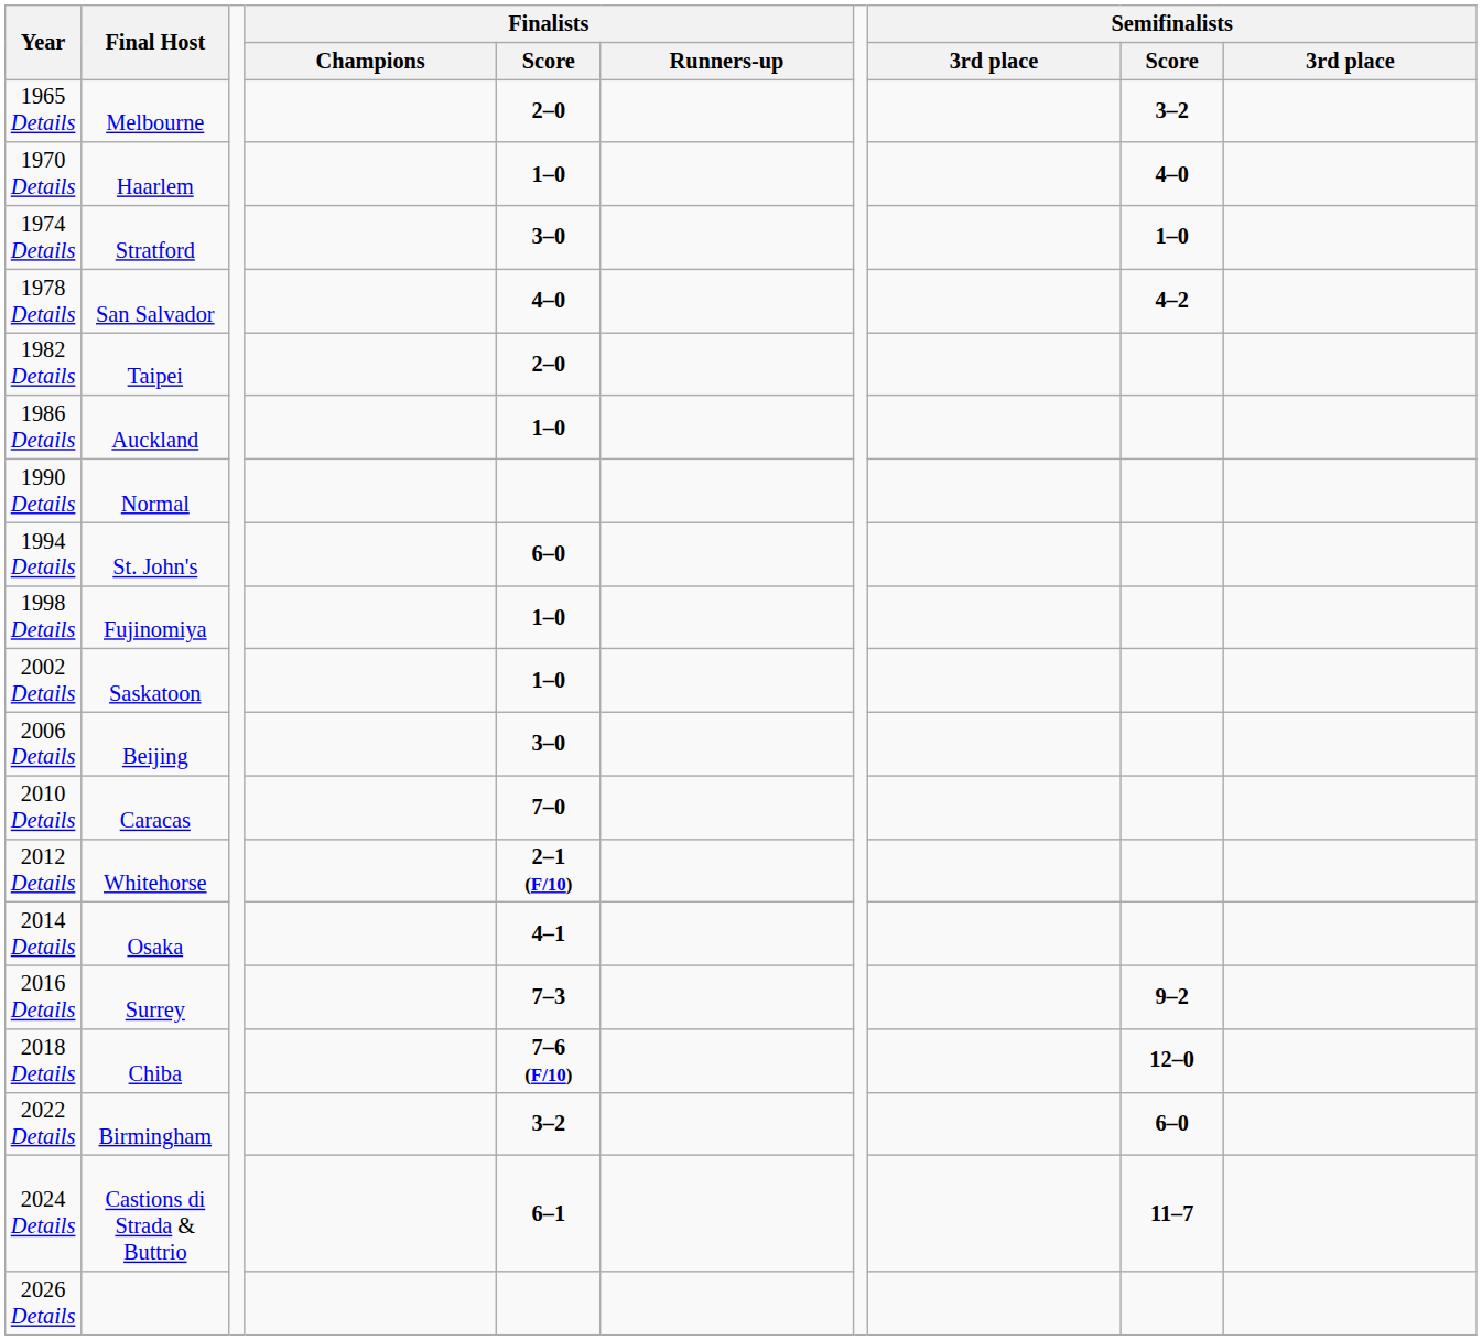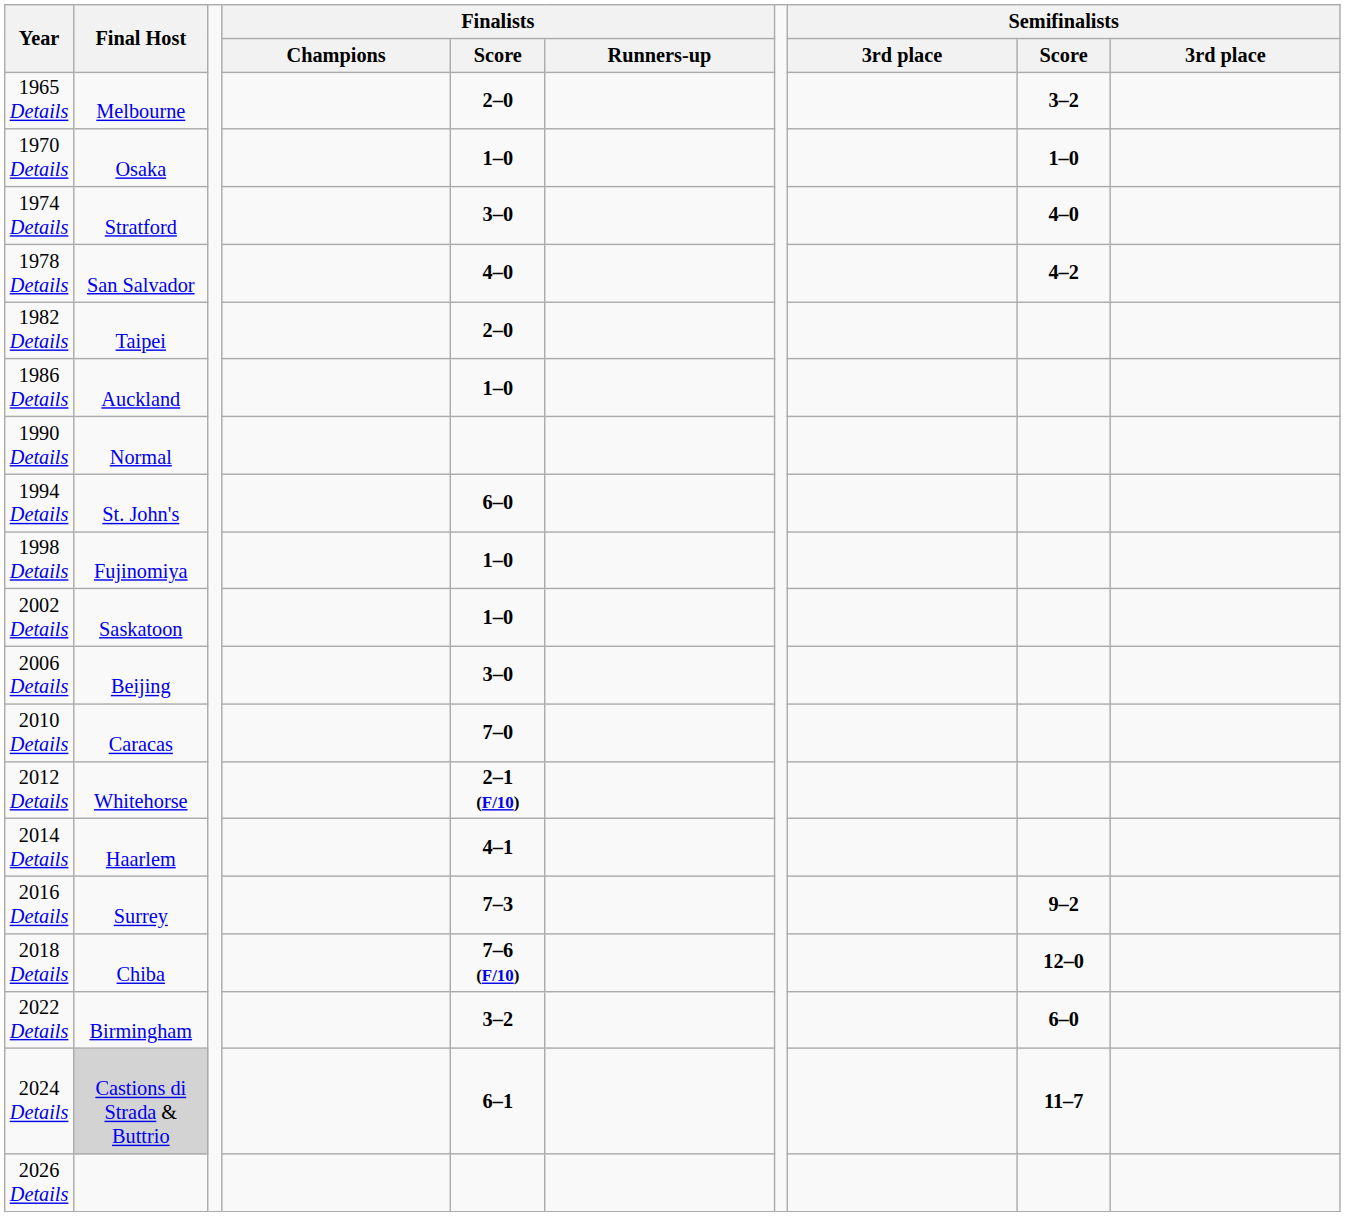1970 Details | Final Host: Haarlem -> Osaka
1970 Details | Semifinalists / Score: 4–0 -> 1–0
1974 Details | Semifinalists / Score: 1–0 -> 4–0
2014 Details | Final Host: Osaka -> Haarlem
2024 Details | Final Host: no background -> lightgrey background
